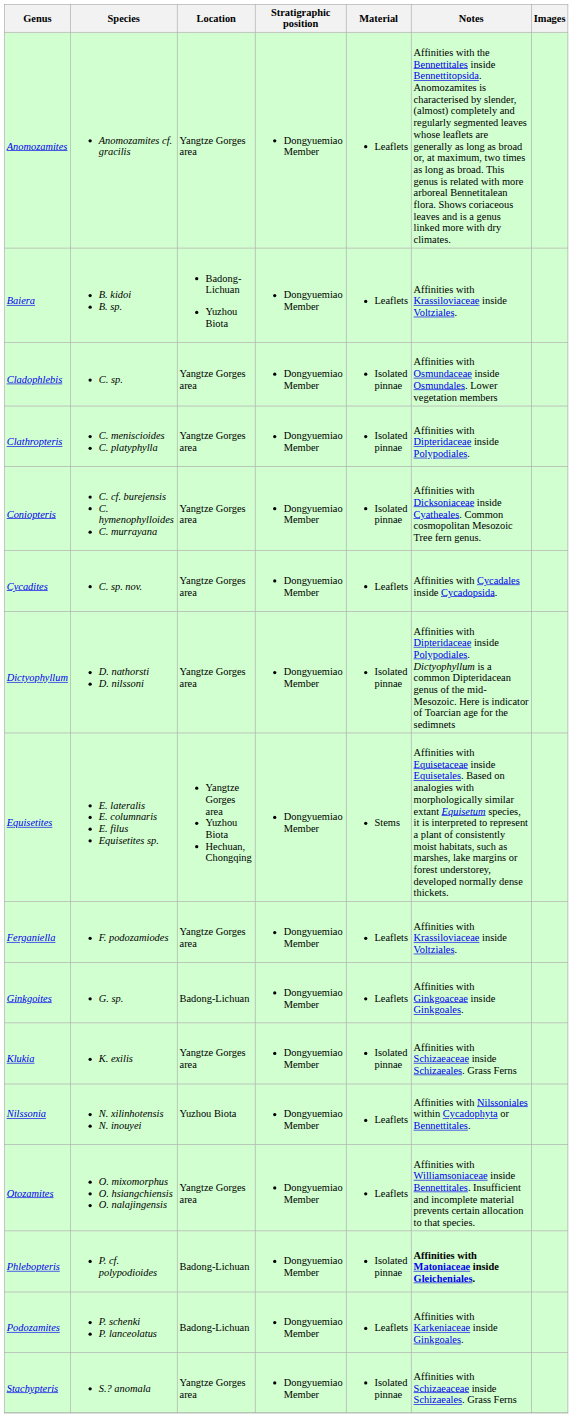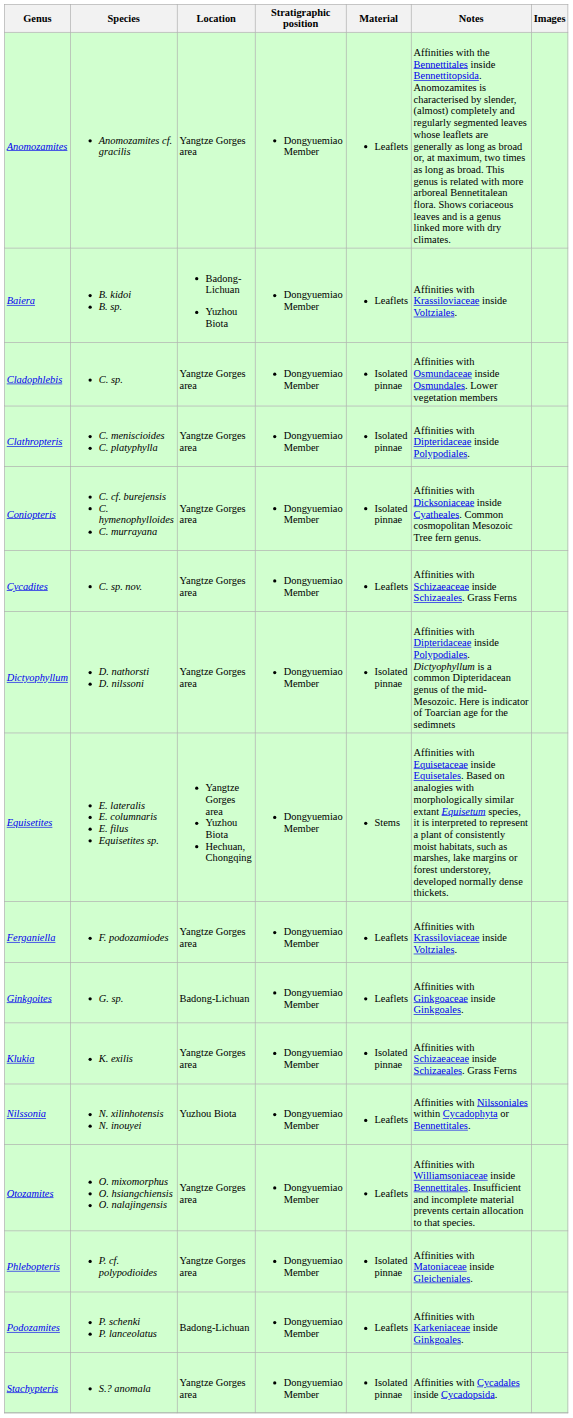Cycadites | Notes: Affinities with Cycadales inside Cycadopsida. -> Affinities with Schizaeaceae inside Schizaeales. Grass Ferns
Phlebopteris | Location: Badong-Lichuan -> Yangtze Gorges area
Phlebopteris | Notes: bold -> normal
Stachypteris | Notes: Affinities with Schizaeaceae inside Schizaeales. Grass Ferns -> Affinities with Cycadales inside Cycadopsida.
